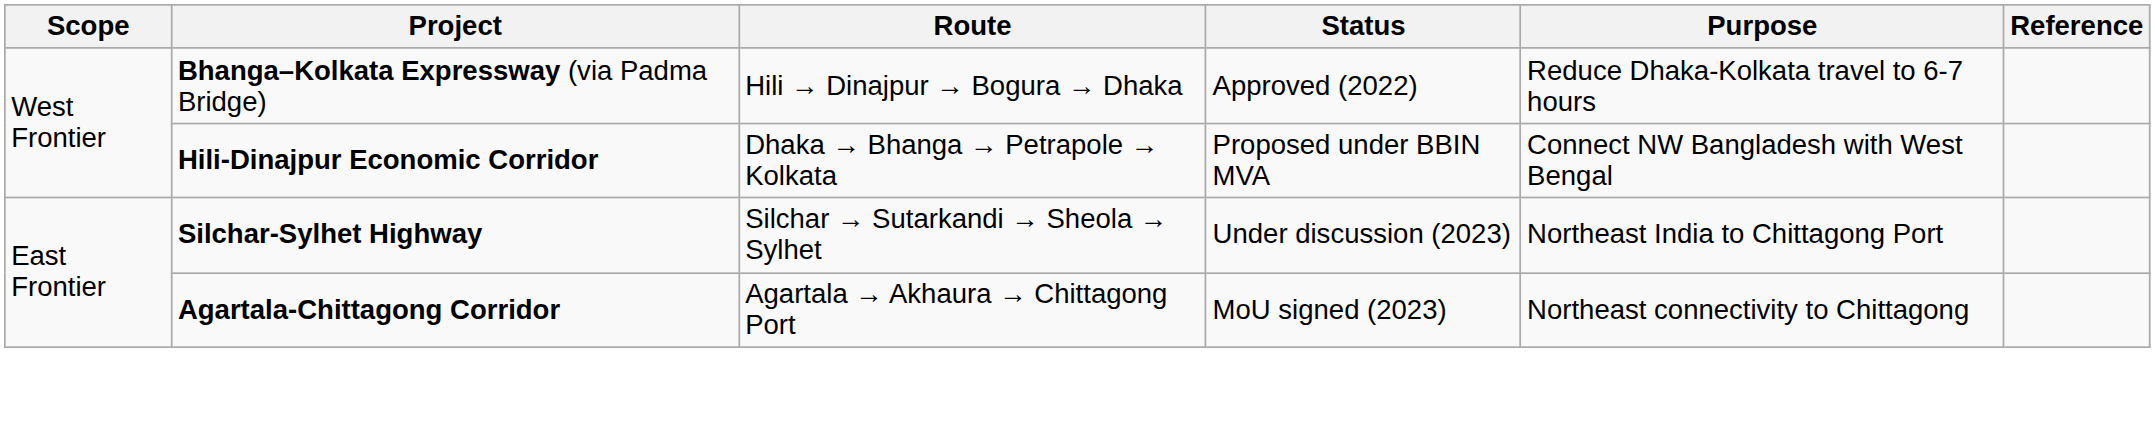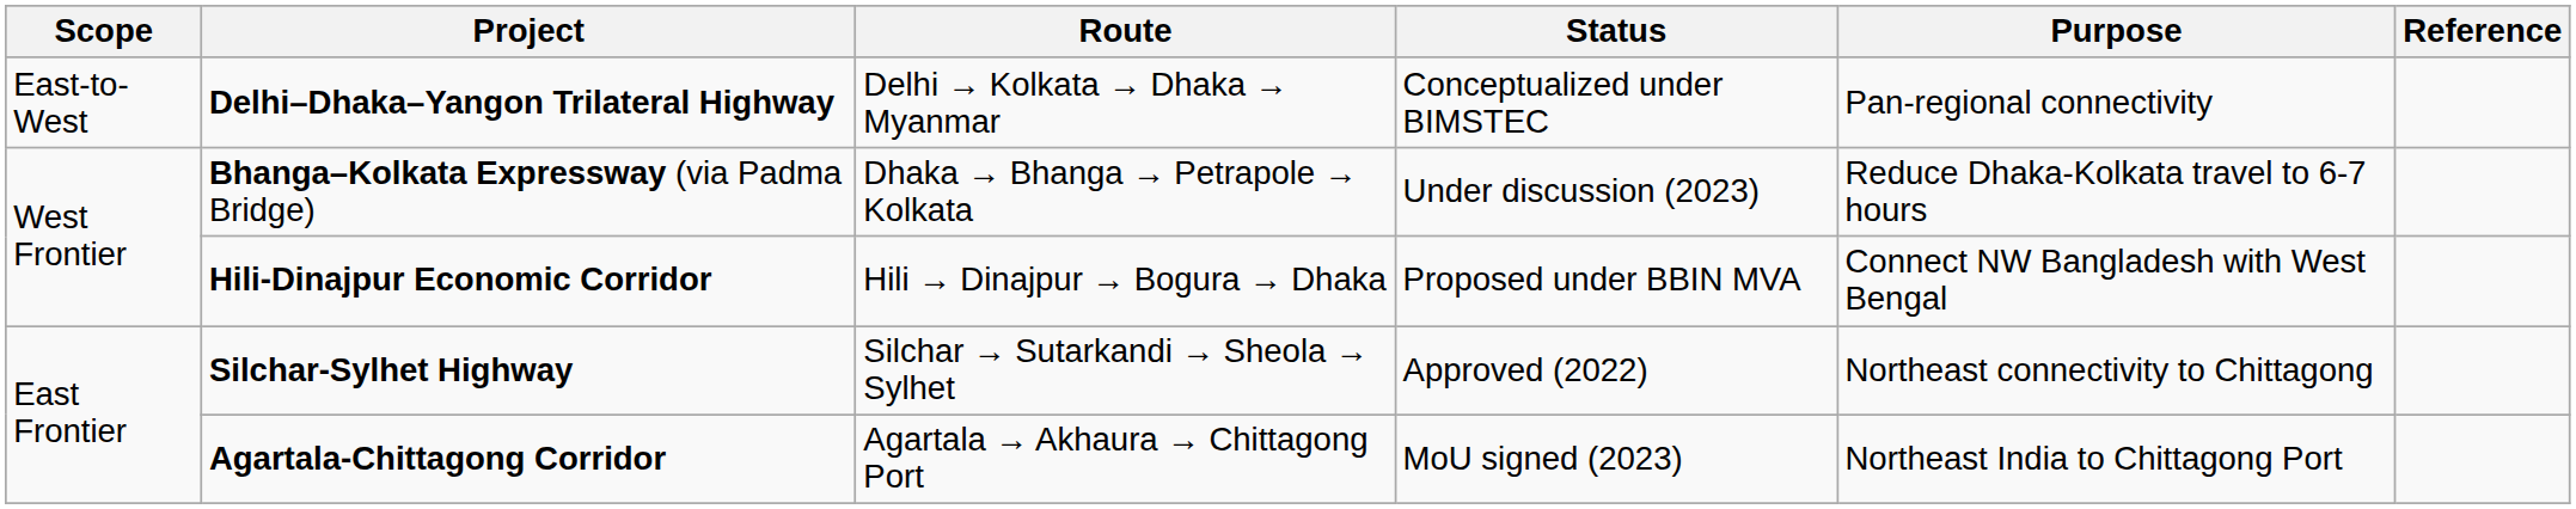+ row: East-to-West | Delhi–Dhaka–Yangon Trilateral Highway | Delhi → Kolkata → Dhaka → Myanmar | Conceptualized under BIMSTEC | Pan-regional connectivity
Bhanga–Kolkata Expressway (via Padma Bridge) | Route: Hili → Dinajpur → Bogura → Dhaka -> Dhaka → Bhanga → Petrapole → Kolkata
Bhanga–Kolkata Expressway (via Padma Bridge) | Status: Approved (2022) -> Under discussion (2023)
Hili-Dinajpur Economic Corridor | Route: Dhaka → Bhanga → Petrapole → Kolkata -> Hili → Dinajpur → Bogura → Dhaka
Silchar-Sylhet Highway | Status: Under discussion (2023) -> Approved (2022)
Silchar-Sylhet Highway | Purpose: Northeast India to Chittagong Port -> Northeast connectivity to Chittagong
Agartala-Chittagong Corridor | Purpose: Northeast connectivity to Chittagong -> Northeast India to Chittagong Port
